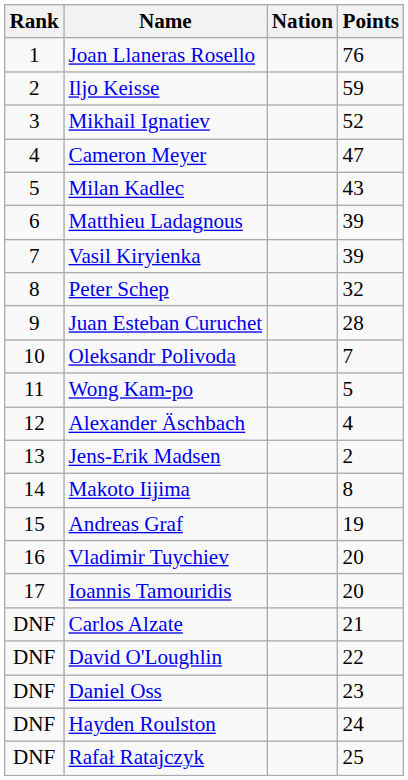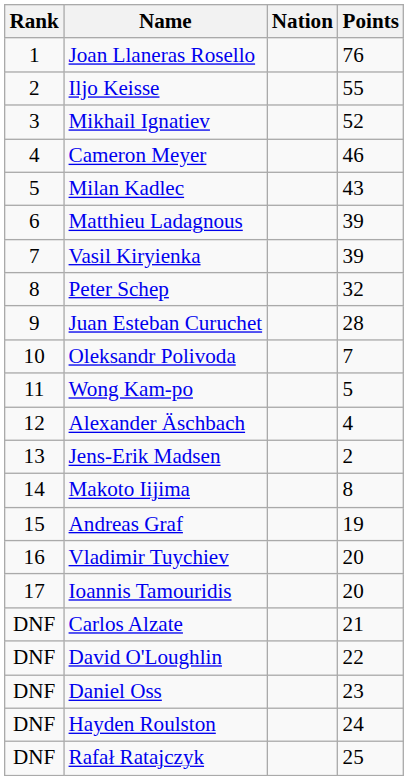Iljo Keisse | Points: 59 -> 55
Cameron Meyer | Points: 47 -> 46
